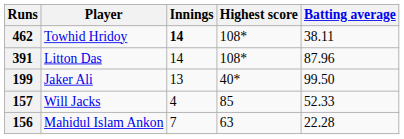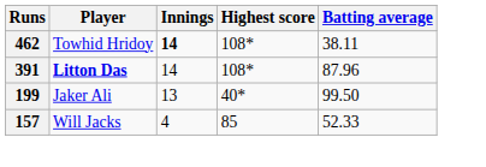391 | Player: normal -> bold
- row: 156 | Mahidul Islam Ankon | 7 | 63 | 22.28
